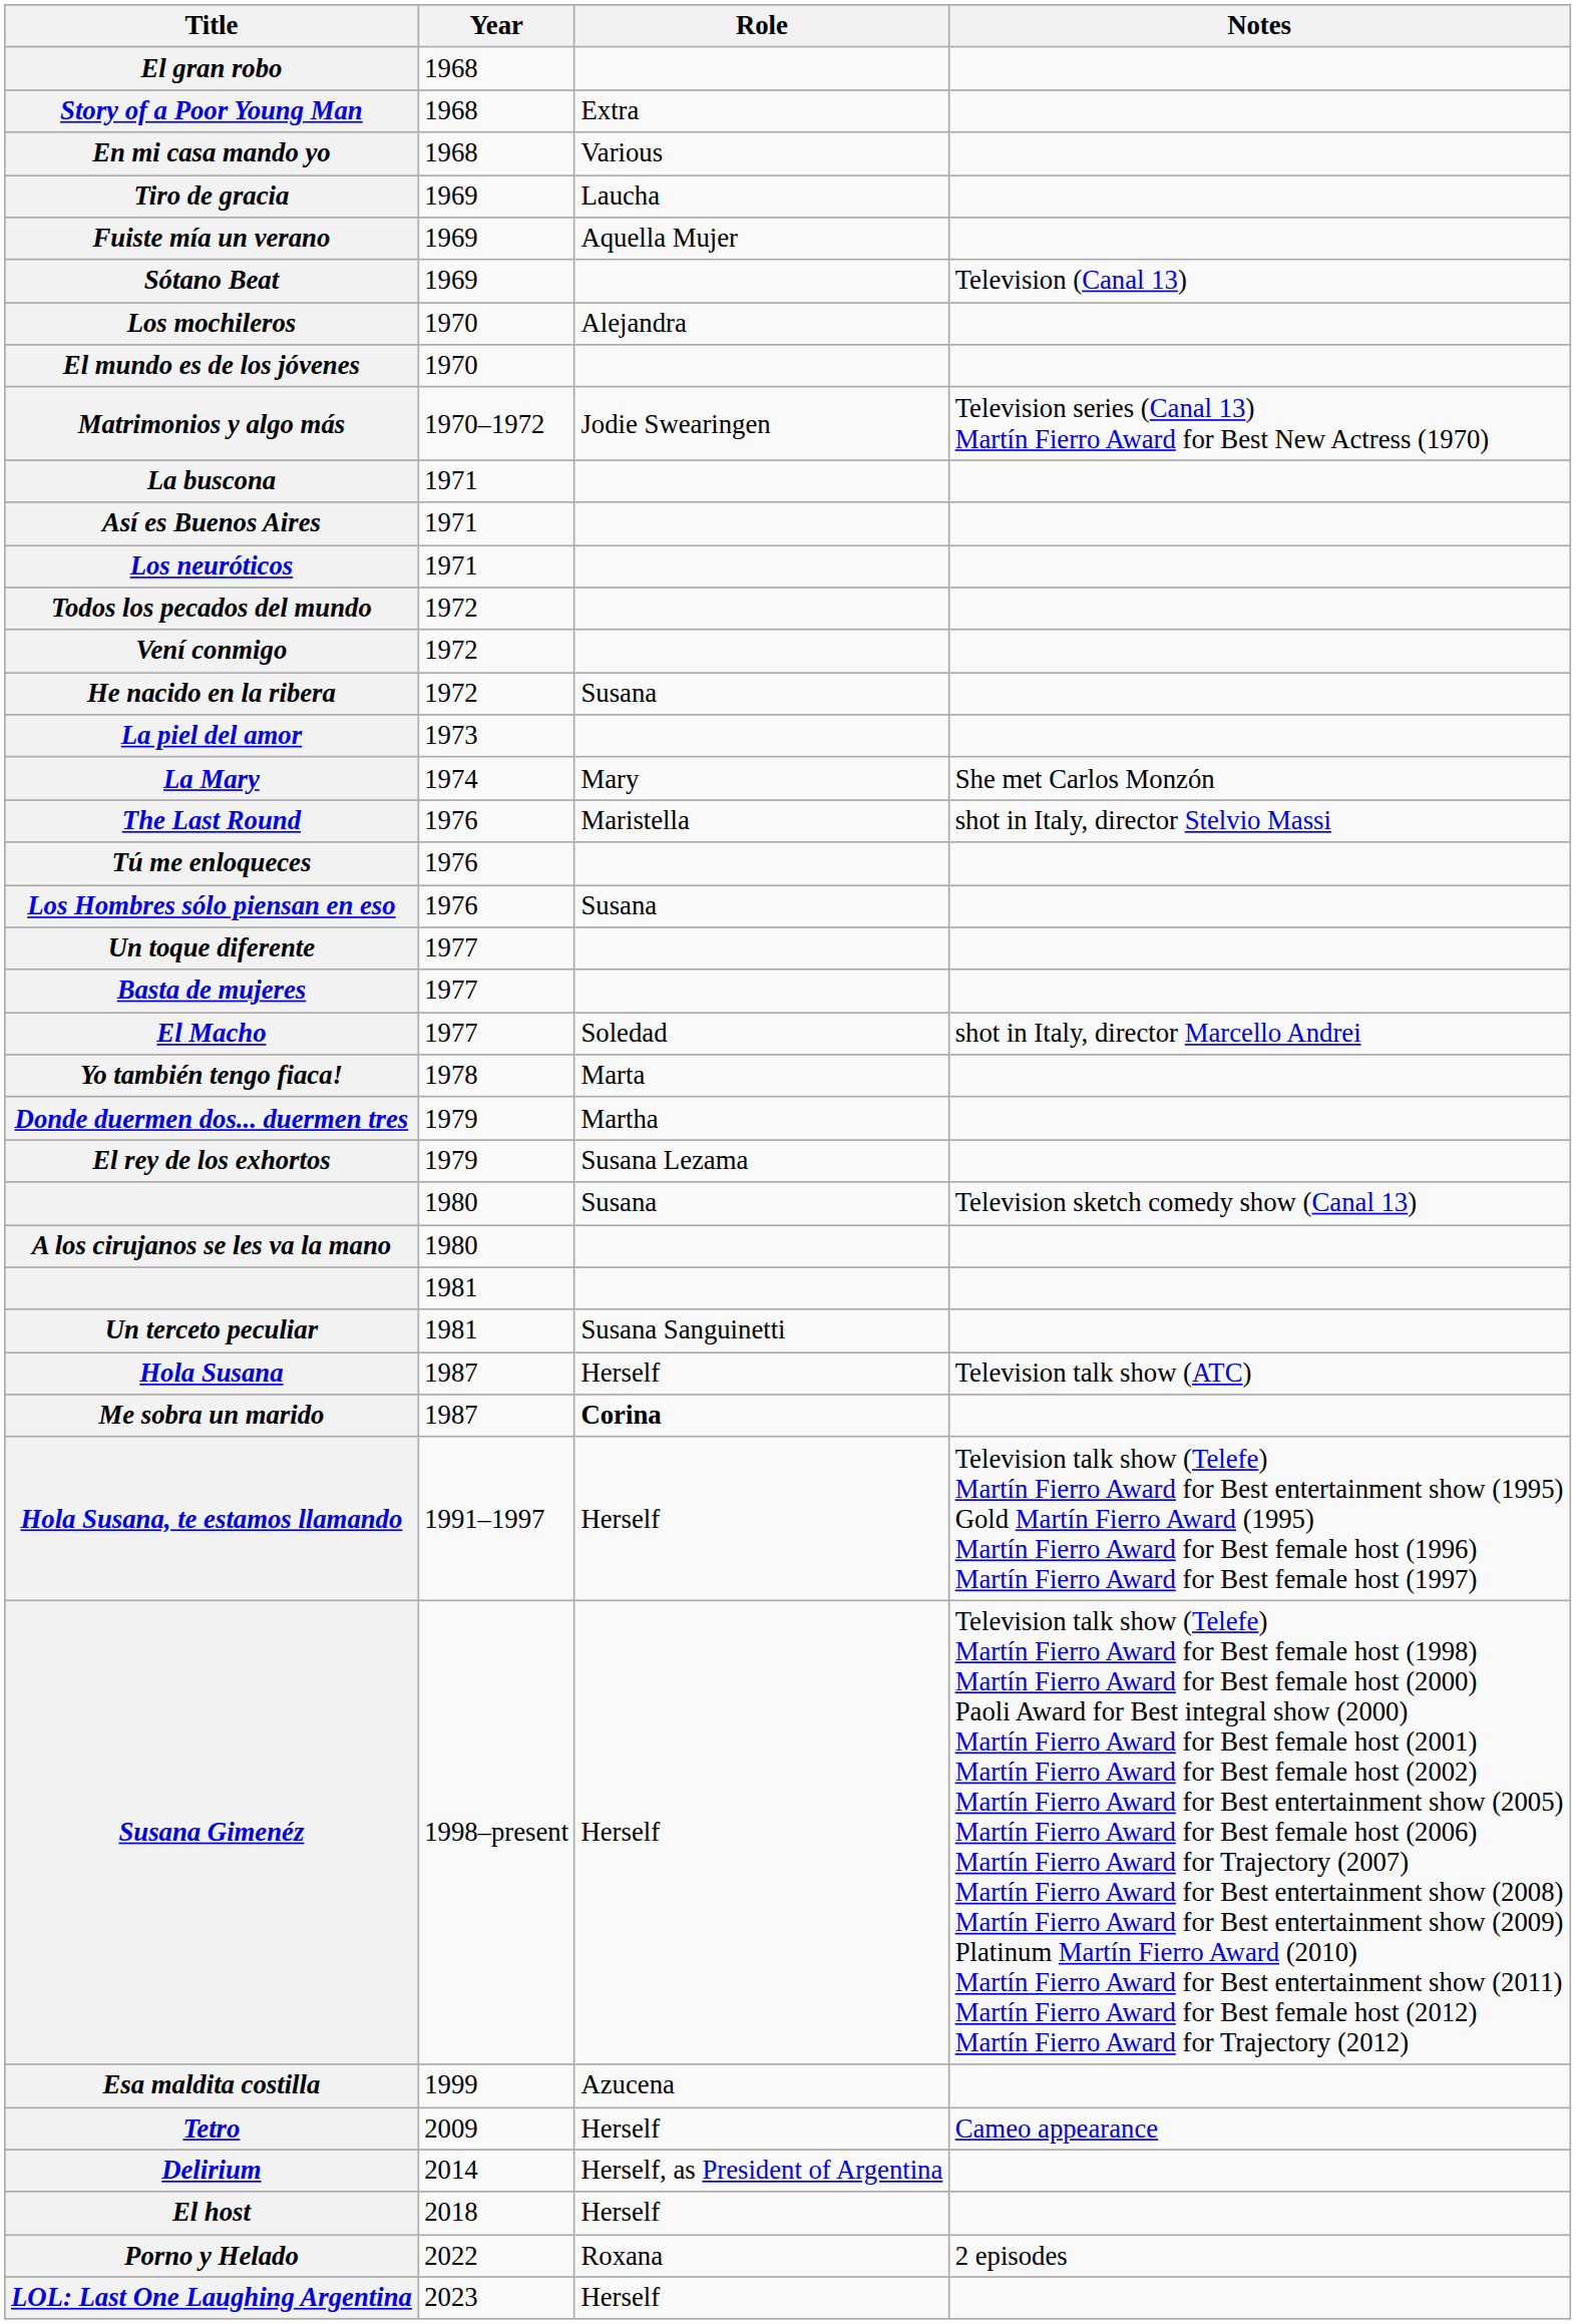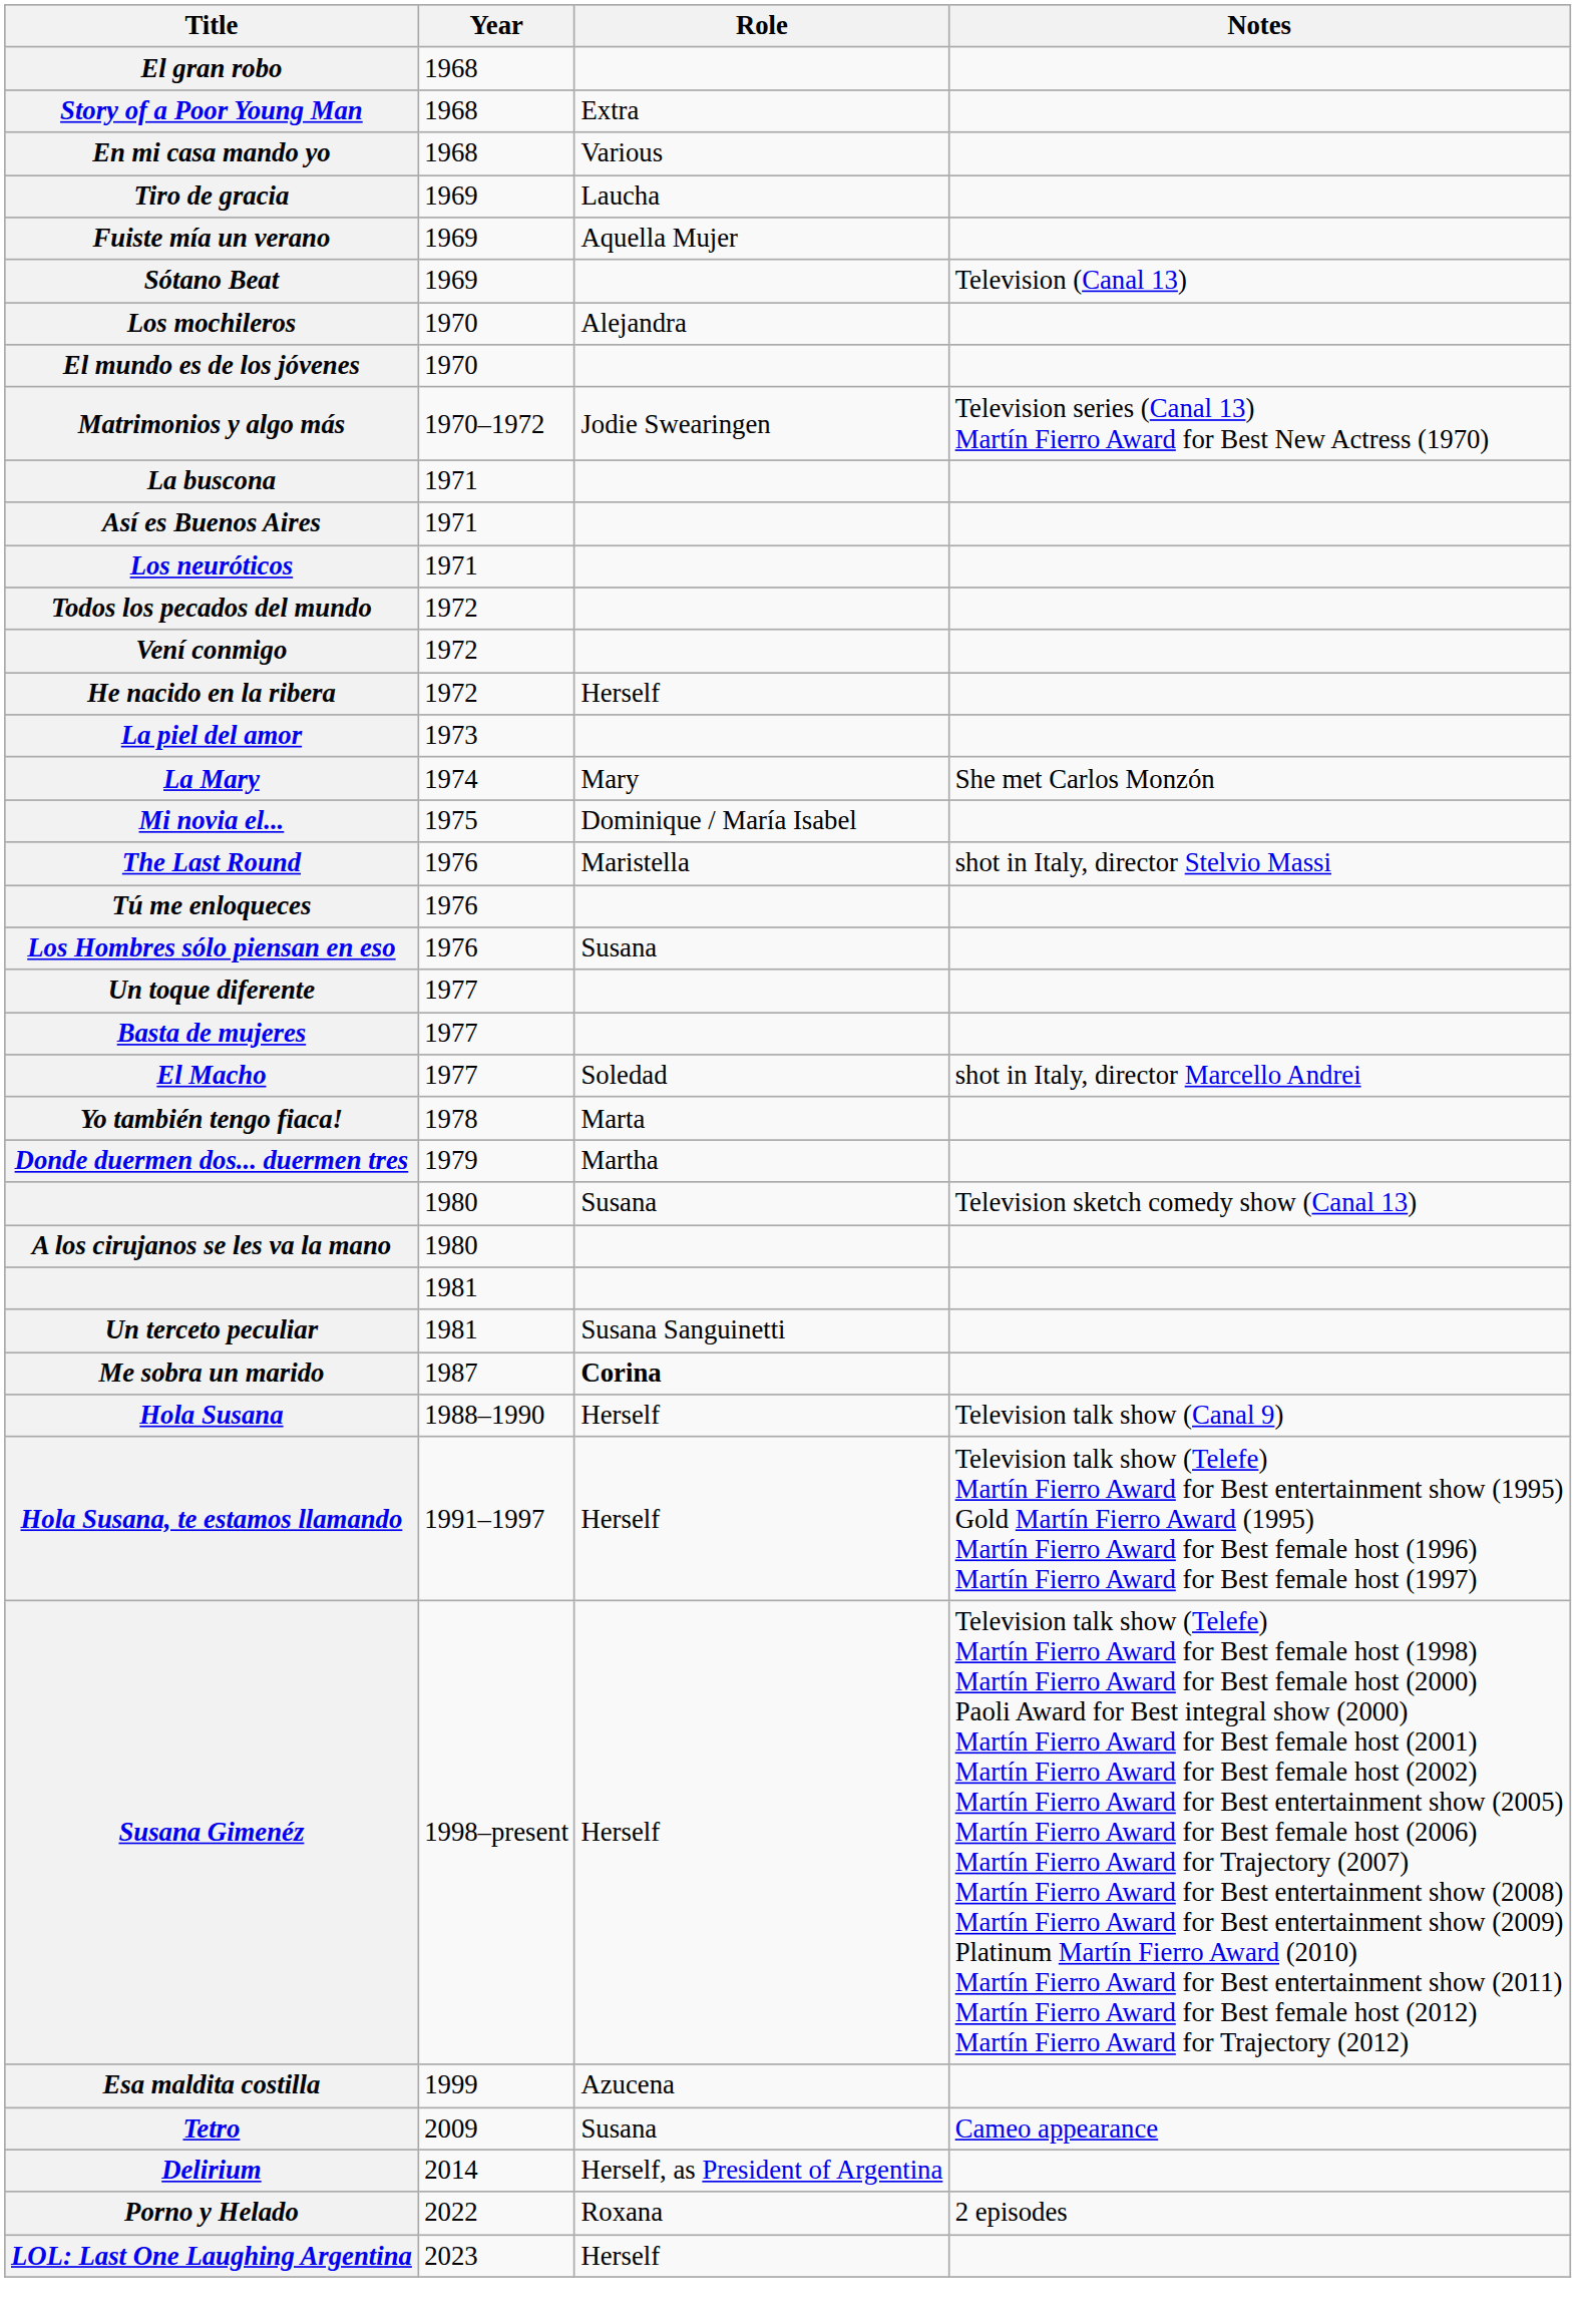He nacido en la ribera | Role: Susana -> Herself
+ row: Mi novia el... | 1975 | Dominique / María Isabel
- row: El rey de los exhortos | 1979 | Susana Lezama
- row: Hola Susana | 1987 | Herself | Television talk show (ATC)
+ row: Hola Susana | 1988–1990 | Herself | Television talk show (Canal 9)
Tetro | Role: Herself -> Susana
- row: El host | 2018 | Herself
